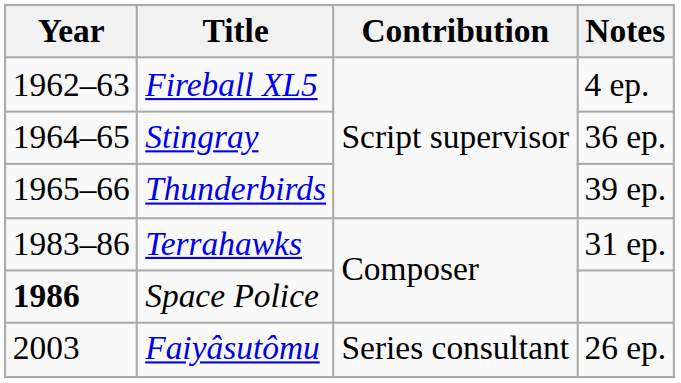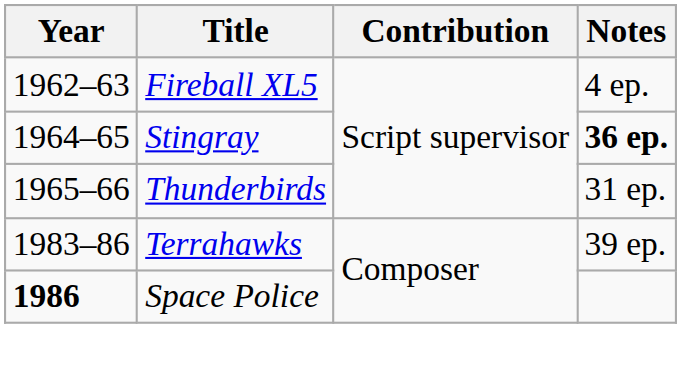Stingray | Notes: normal -> bold
Thunderbirds | Notes: 39 ep. -> 31 ep.
Terrahawks | Notes: 31 ep. -> 39 ep.
- row: 2003 | Faiyâsutômu | Series consultant | 26 ep.
